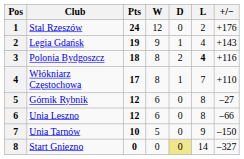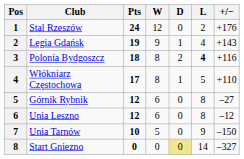Włókniarz Częstochowa | L: 7 -> 5
Unia Leszno | +/−: –66 -> –12
